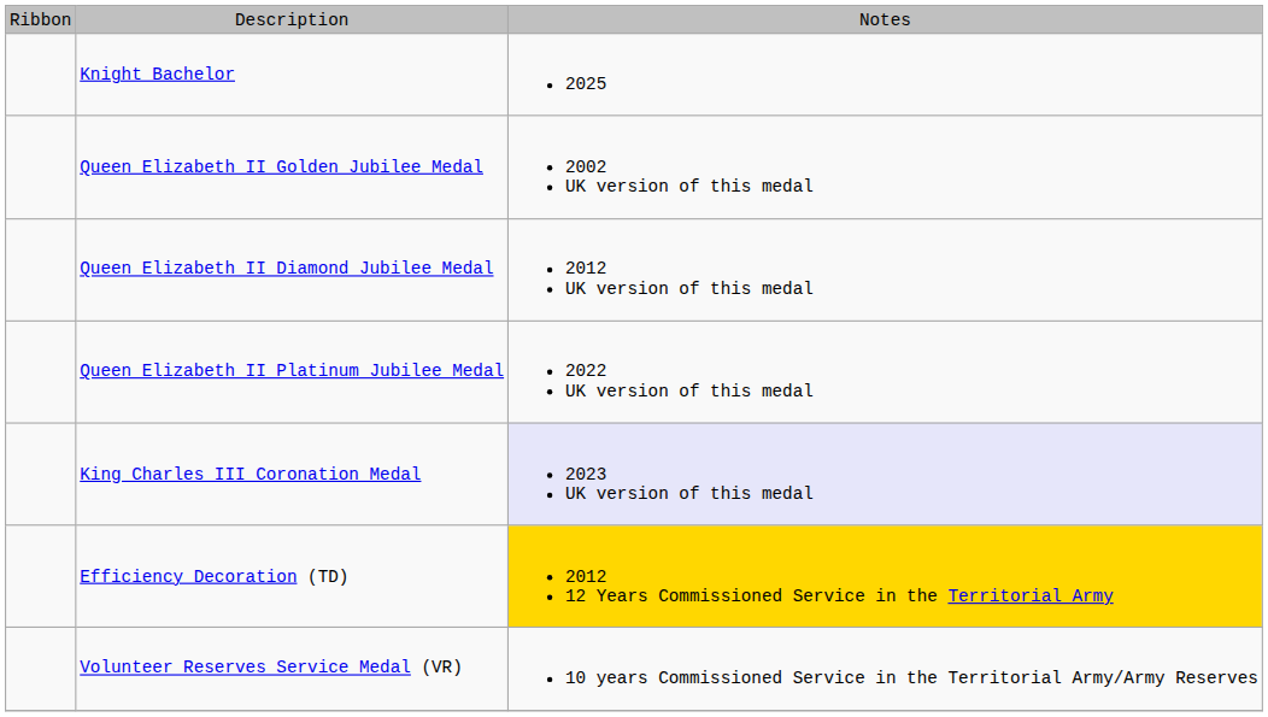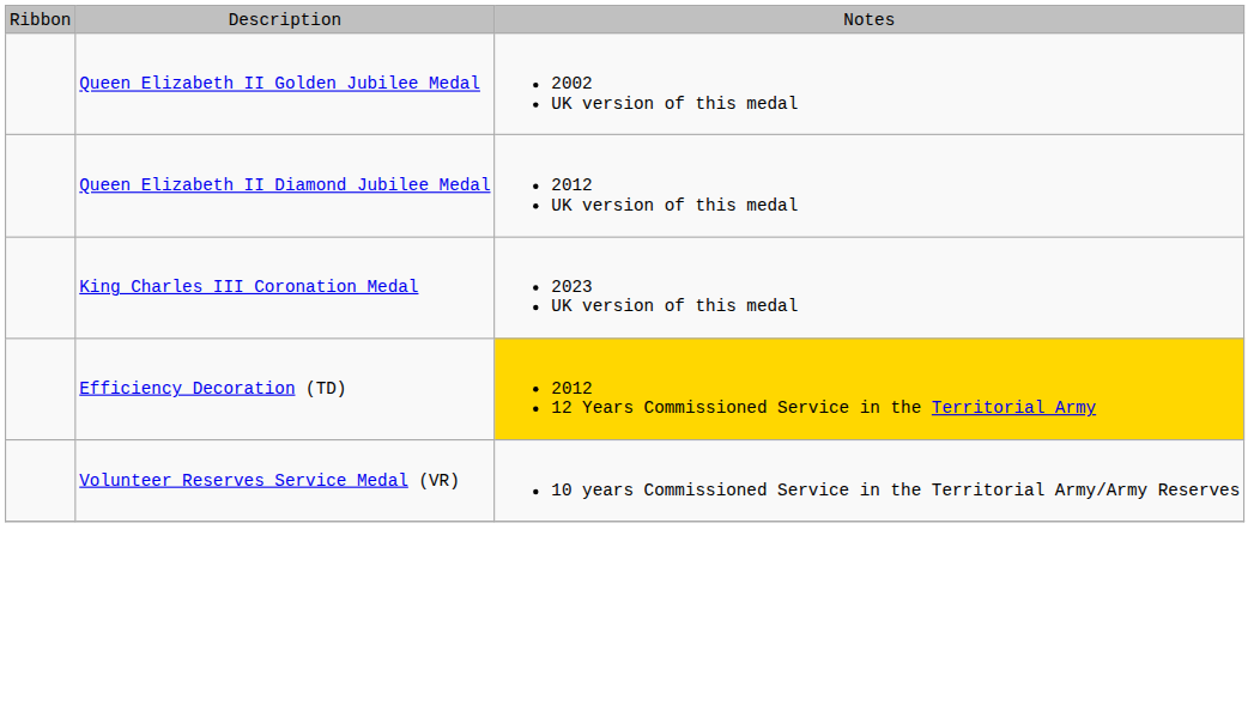- row: Knight Bachelor | 2025
- row: Queen Elizabeth II Platinum Jubilee Medal | 2022 UK version of this medal
King Charles III Coronation Medal | column 3: lavender background -> no background
